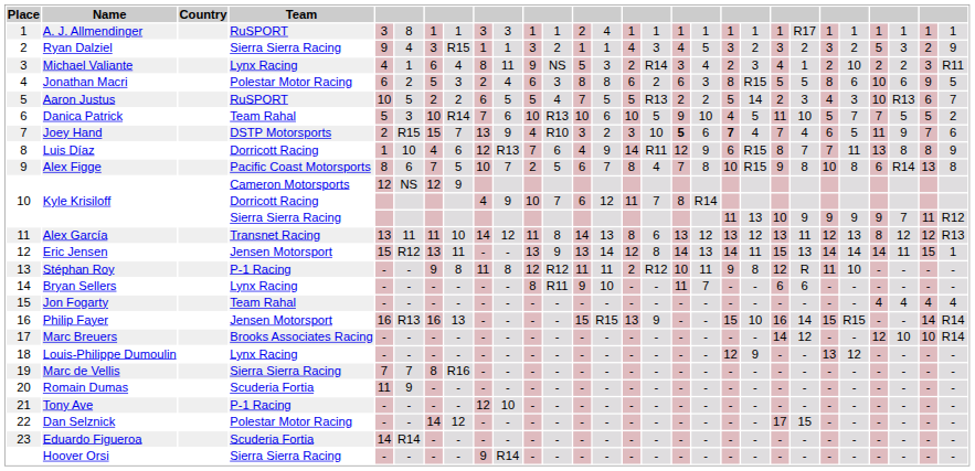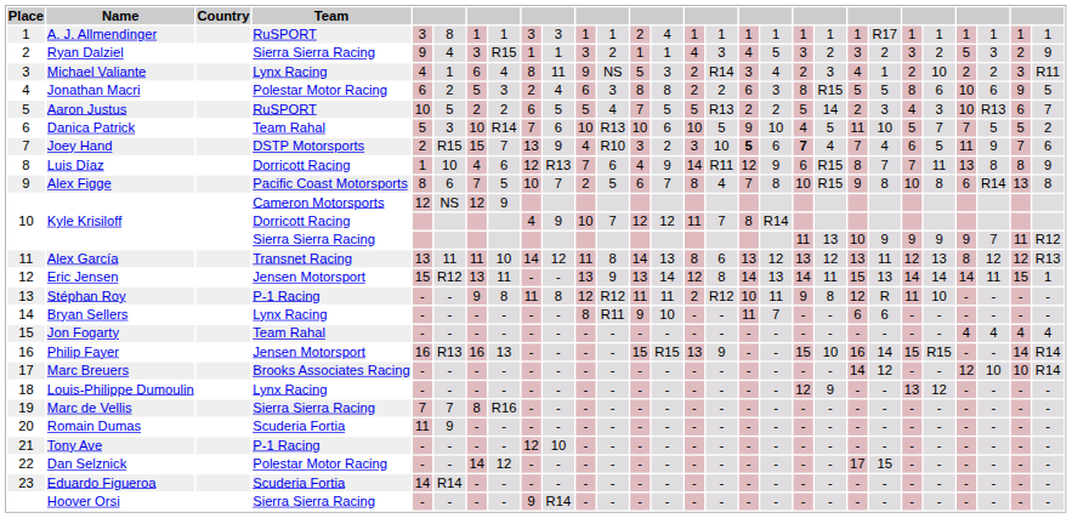Jonathan Macri | column 15: 6 -> 2
Kyle Krisiloff / Dorricott Racing | column 13: 6 -> 12
